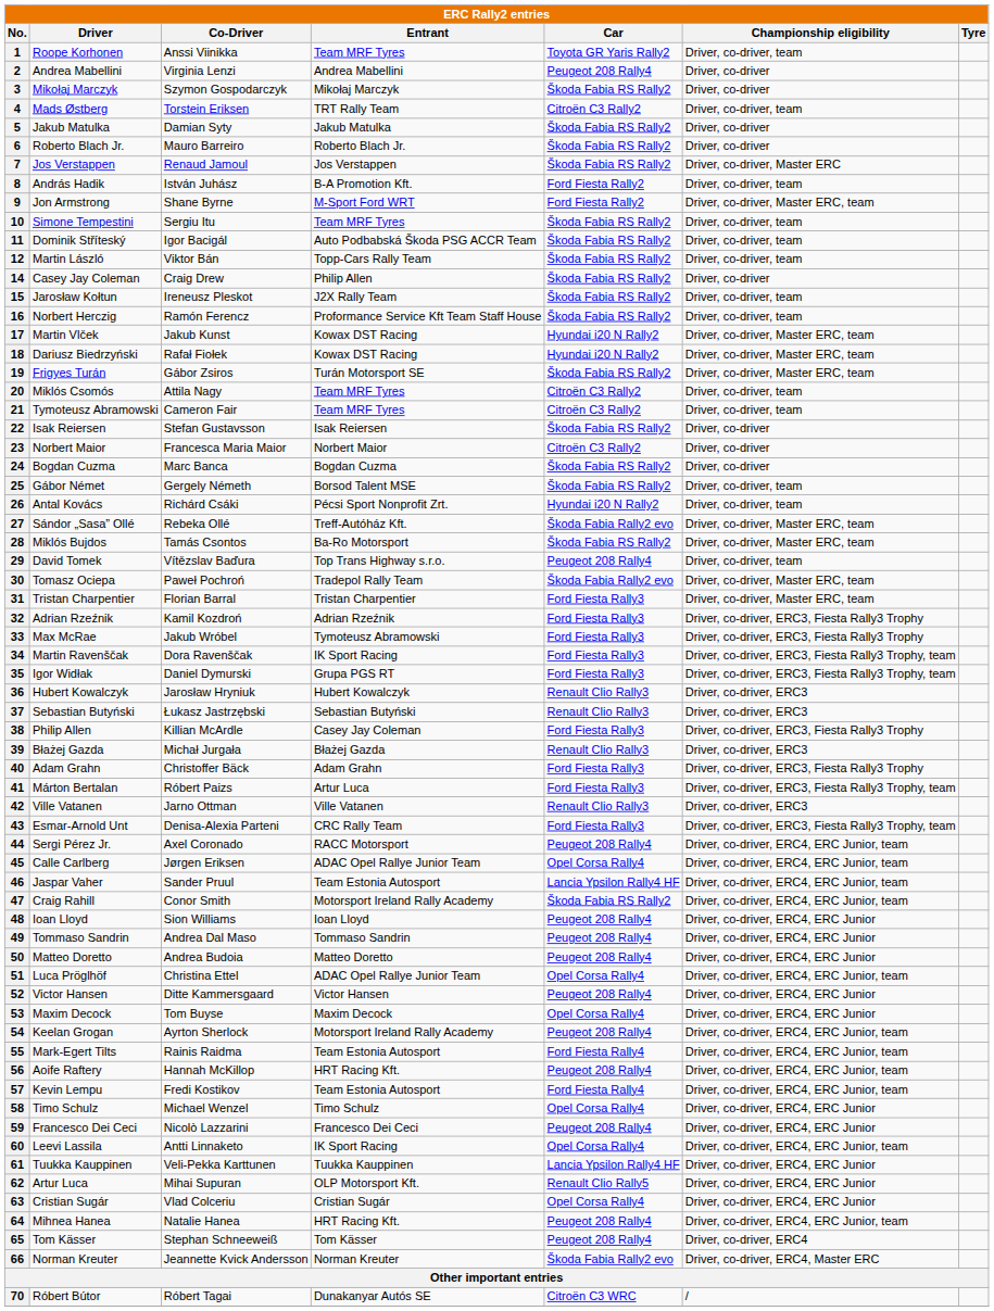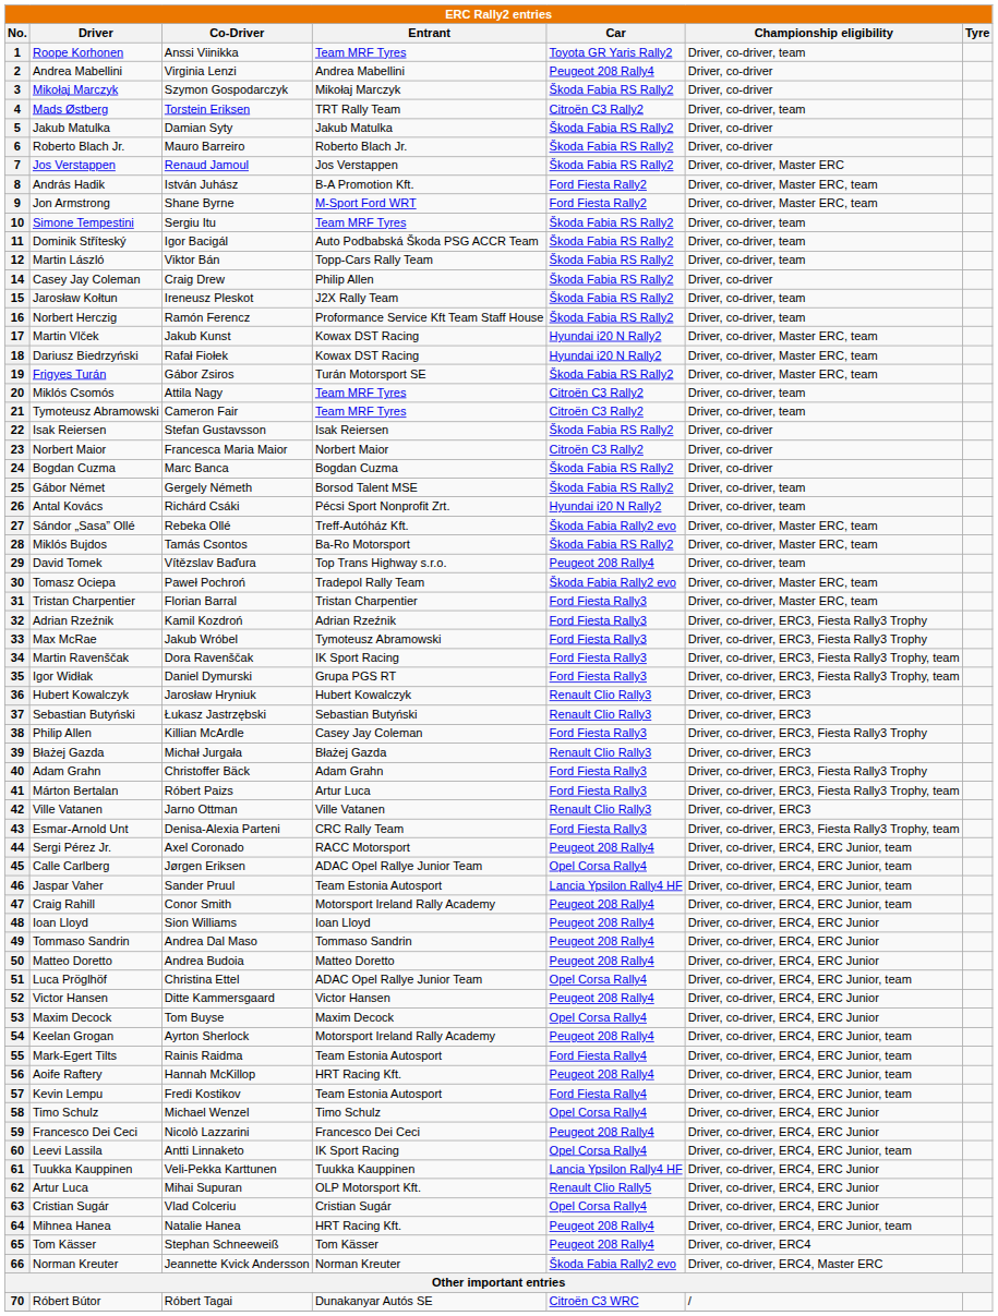8 | Championship eligibility: Driver, co-driver, team -> Driver, co-driver, Master ERC, team
47 | Car: Škoda Fabia RS Rally2 -> Peugeot 208 Rally4
